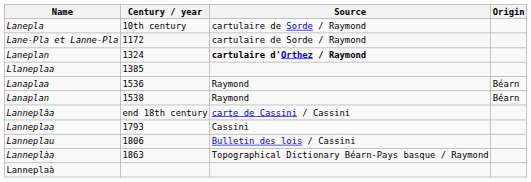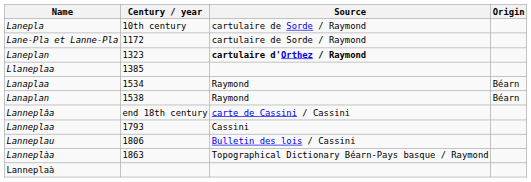Laneplan | Century / year: 1324 -> 1323
Lanaplaa | Century / year: 1536 -> 1534
